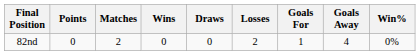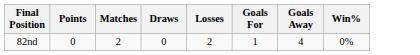- column: Wins | 0
